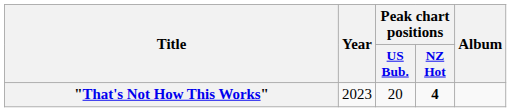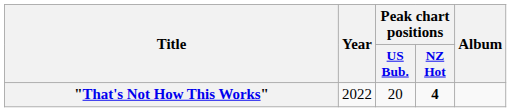"That's Not How This Works" | Year: 2023 -> 2022
